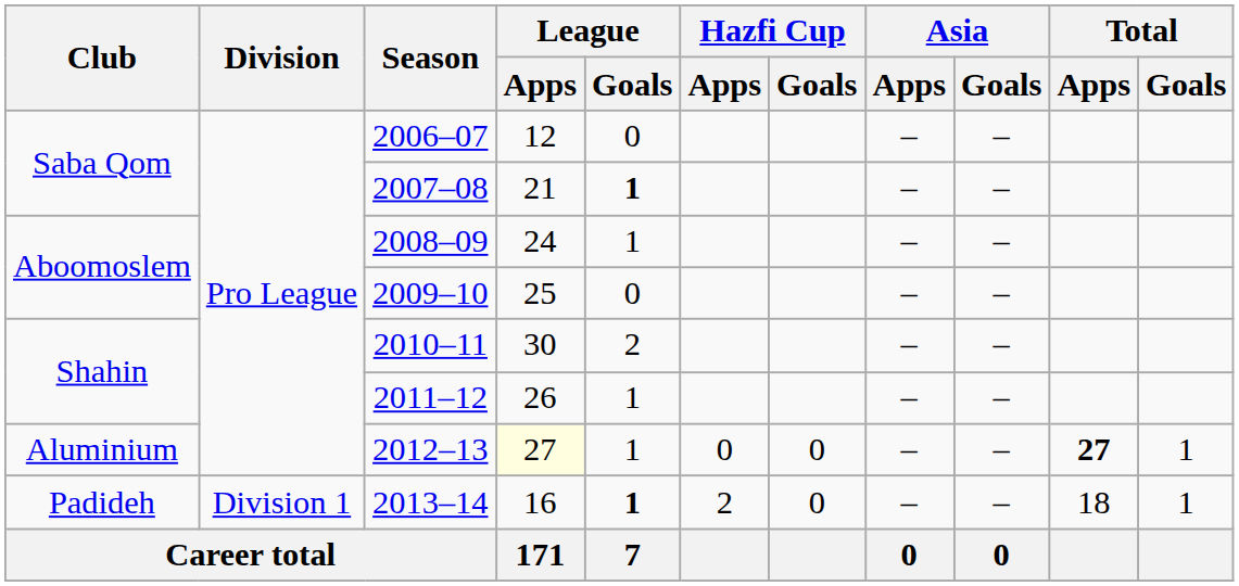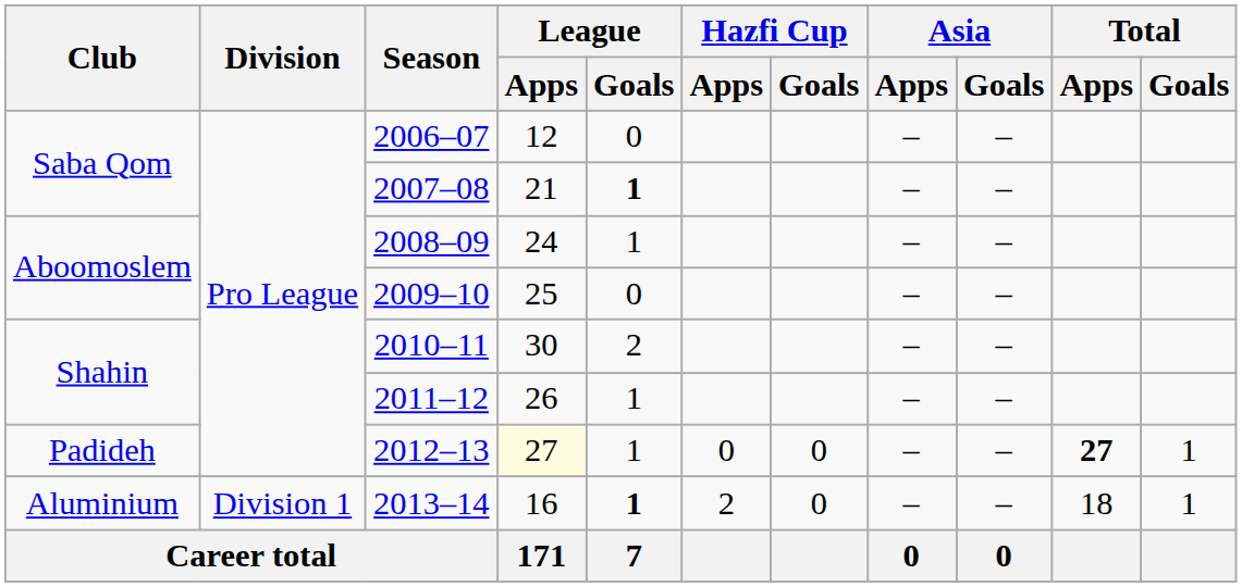2012–13 | Club: Aluminium -> Padideh
2013–14 | Club: Padideh -> Aluminium
